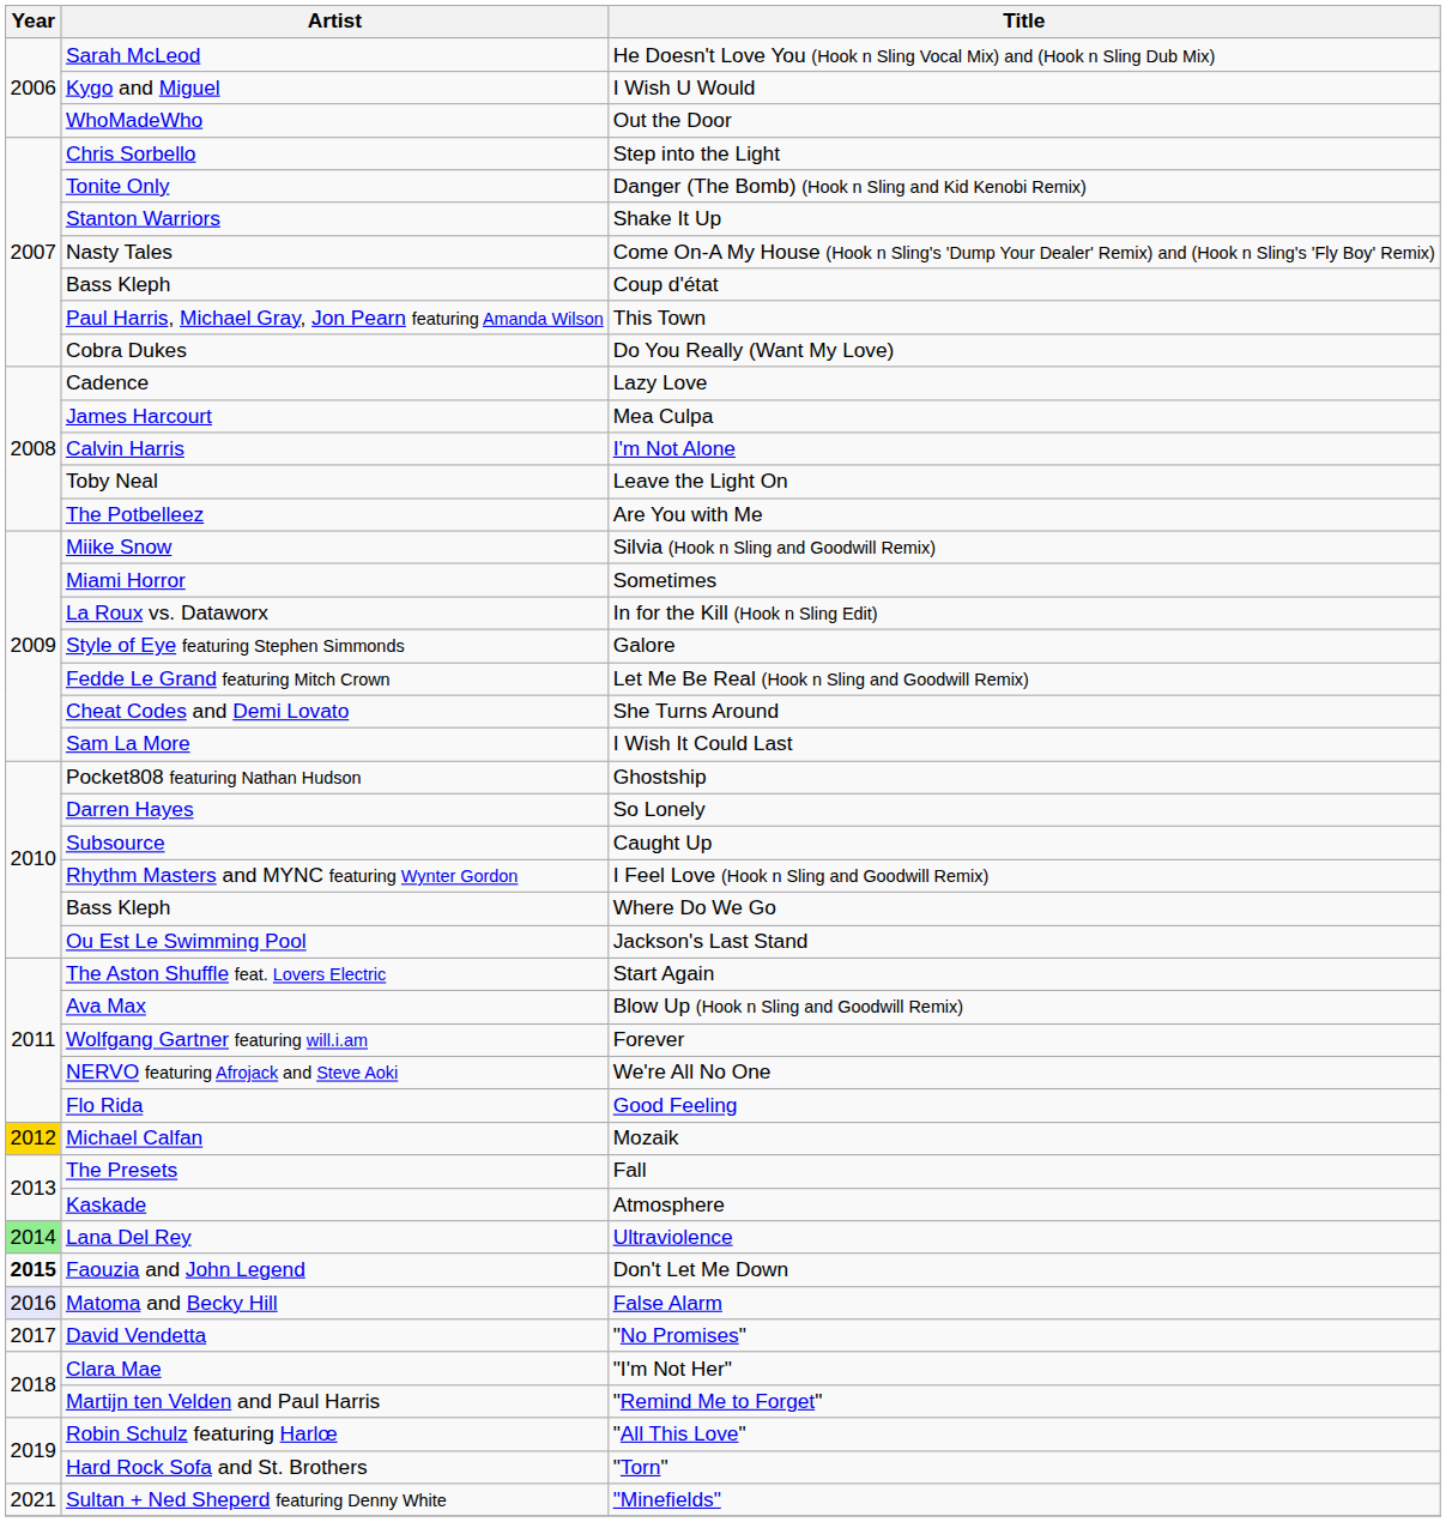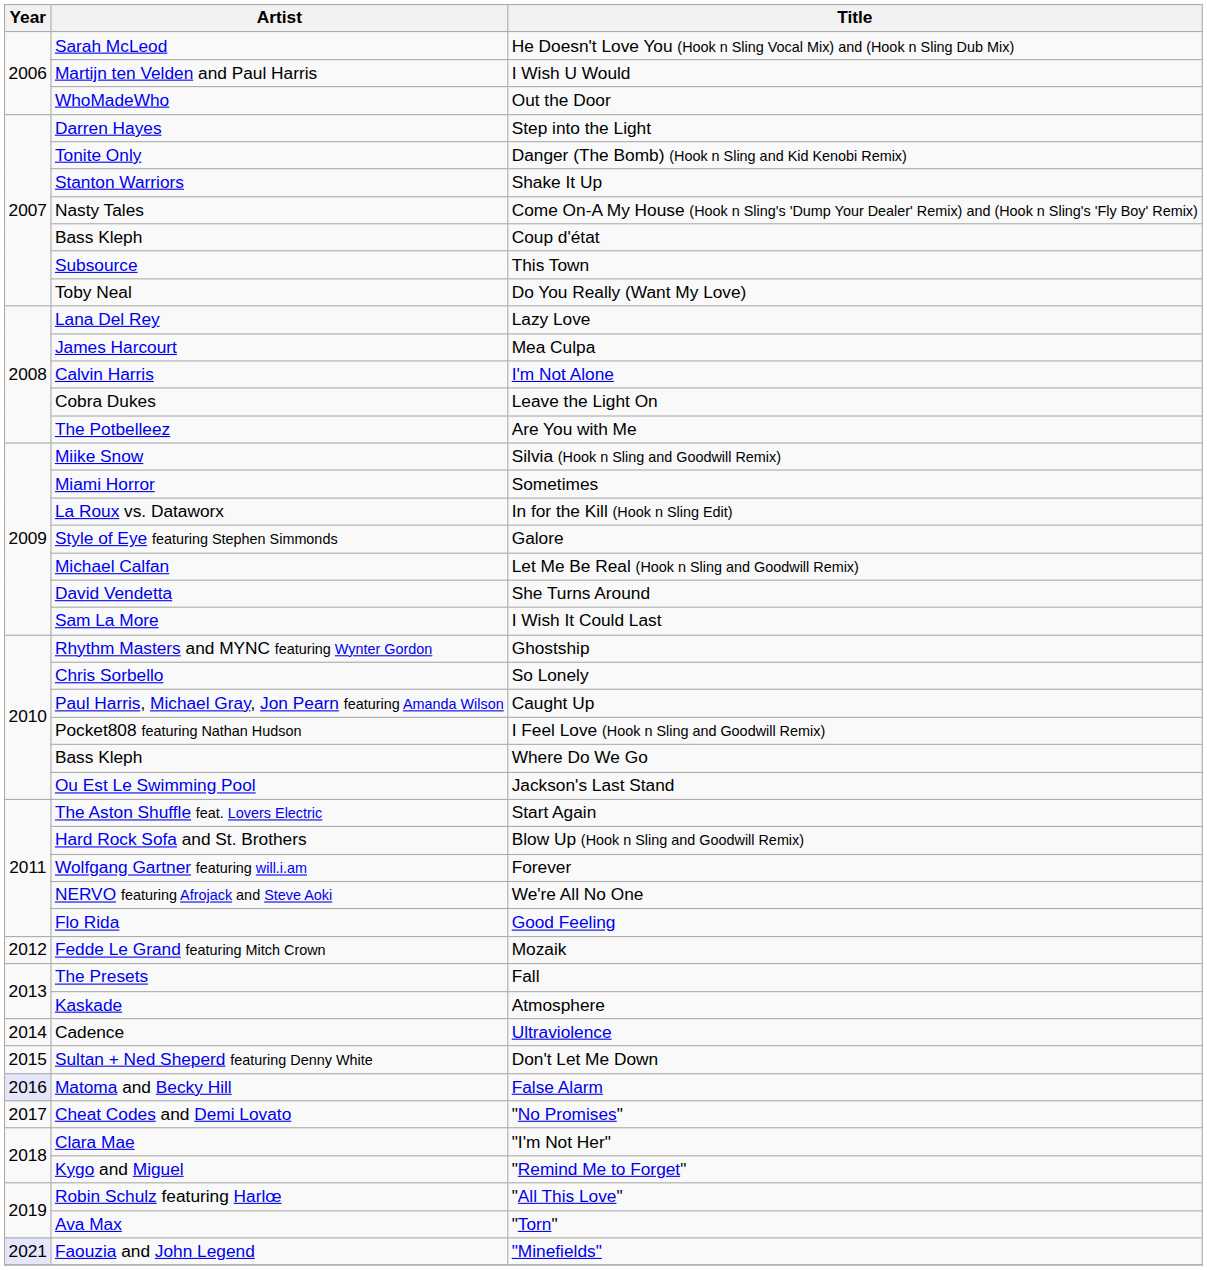I Wish U Would | Artist: Kygo and Miguel -> Martijn ten Velden and Paul Harris
Step into the Light | Artist: Chris Sorbello -> Darren Hayes
This Town | Artist: Paul Harris, Michael Gray, Jon Pearn featuring Amanda Wilson -> Subsource
Do You Really (Want My Love) | Artist: Cobra Dukes -> Toby Neal
Lazy Love | Artist: Cadence -> Lana Del Rey
Leave the Light On | Artist: Toby Neal -> Cobra Dukes
Let Me Be Real (Hook n Sling and Goodwill Remix) | Artist: Fedde Le Grand featuring Mitch Crown -> Michael Calfan
She Turns Around | Artist: Cheat Codes and Demi Lovato -> David Vendetta
Ghostship | Artist: Pocket808 featuring Nathan Hudson -> Rhythm Masters and MYNC featuring Wynter Gordon
So Lonely | Artist: Darren Hayes -> Chris Sorbello
Caught Up | Artist: Subsource -> Paul Harris, Michael Gray, Jon Pearn featuring Amanda Wilson
I Feel Love (Hook n Sling and Goodwill Remix) | Artist: Rhythm Masters and MYNC featuring Wynter Gordon -> Pocket808 featuring Nathan Hudson
Blow Up (Hook n Sling and Goodwill Remix) | Artist: Ava Max -> Hard Rock Sofa and St. Brothers
Mozaik | Year: gold background -> no background
Mozaik | Artist: Michael Calfan -> Fedde Le Grand featuring Mitch Crown
Ultraviolence | Year: lightgreen background -> no background
Ultraviolence | Artist: Lana Del Rey -> Cadence
Don't Let Me Down | Year: bold -> normal
Don't Let Me Down | Artist: Faouzia and John Legend -> Sultan + Ned Sheperd featuring Denny White
"No Promises" | Artist: David Vendetta -> Cheat Codes and Demi Lovato
"Remind Me to Forget" | Artist: Martijn ten Velden and Paul Harris -> Kygo and Miguel
"Torn" | Artist: Hard Rock Sofa and St. Brothers -> Ava Max
"Minefields" | Year: no background -> lavender background
"Minefields" | Artist: Sultan + Ned Sheperd featuring Denny White -> Faouzia and John Legend
